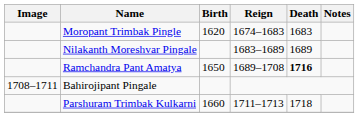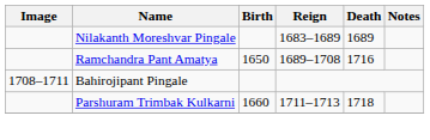- row: Moropant Trimbak Pingle | 1620 | 1674–1683 | 1683
Ramchandra Pant Amatya | Death: bold -> normal
